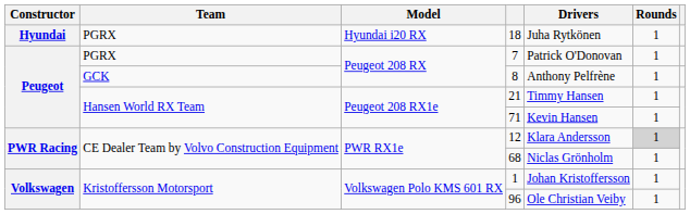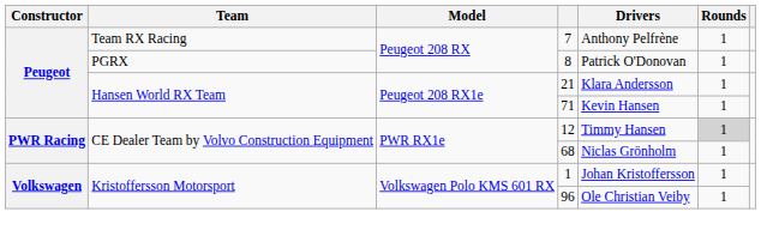- row: Hyundai | PGRX | Hyundai i20 RX | 18 | Juha Rytkönen | 1
7 | Team: PGRX -> Team RX Racing
7 | Drivers: Patrick O'Donovan -> Anthony Pelfrène
8 | Team: GCK -> PGRX
8 | Drivers: Anthony Pelfrène -> Patrick O'Donovan
21 | Drivers: Timmy Hansen -> Klara Andersson
12 | Drivers: Klara Andersson -> Timmy Hansen
